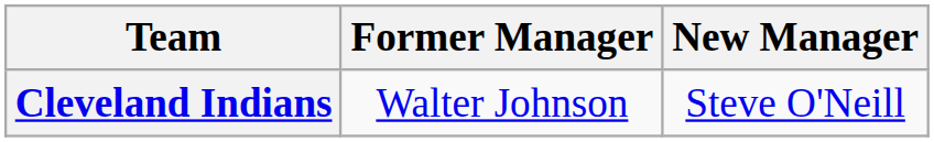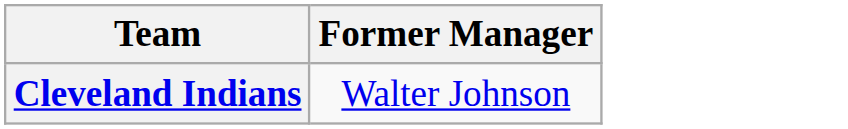- column: New Manager | Steve O'Neill
